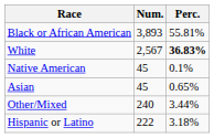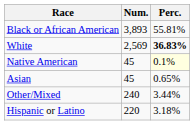White | Num.: 2,567 -> 2,569
Native American | Perc.: no background -> lightyellow background
Hispanic or Latino | Num.: 222 -> 220
